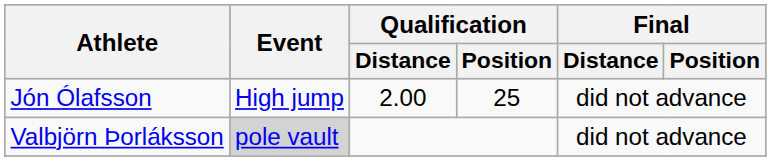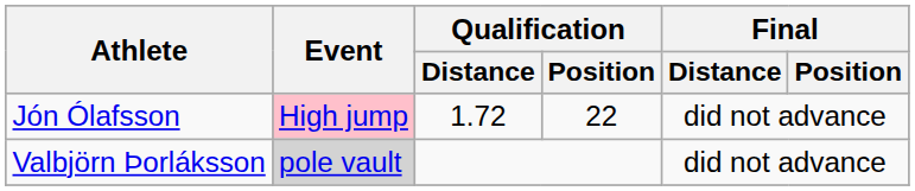Jón Ólafsson | Event: no background -> pink background
Jón Ólafsson | Qualification / Distance: 2.00 -> 1.72
Jón Ólafsson | Qualification / Position: 25 -> 22
